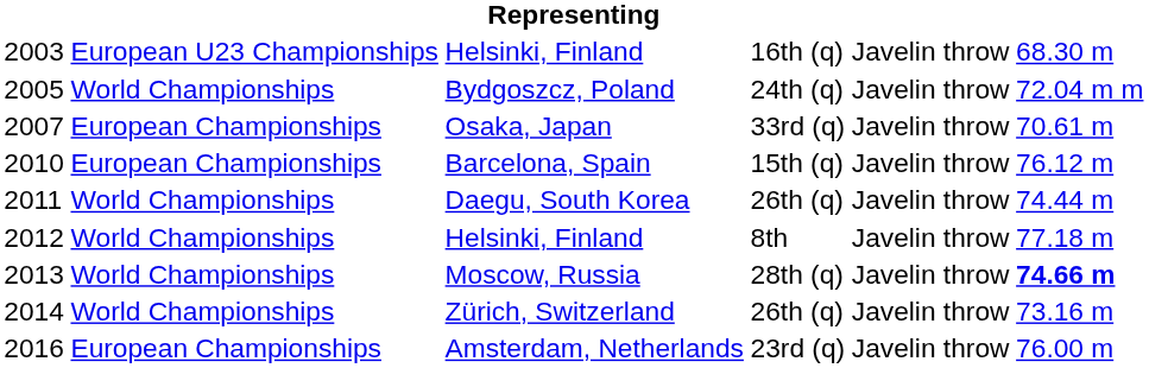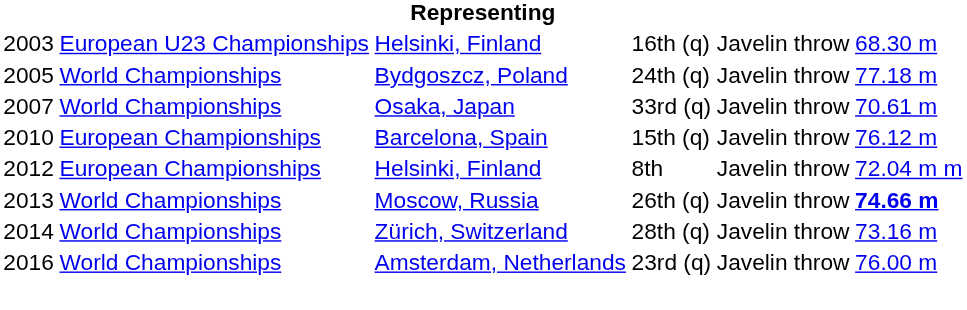2005 | column 6: 72.04 m m -> 77.18 m
2007 | column 2: European Championships -> World Championships
- row: 2011 | World Championships | Daegu, South Korea | 26th (q) | Javelin throw | 74.44 m
2012 | column 2: World Championships -> European Championships
2012 | column 6: 77.18 m -> 72.04 m m
2013 | column 4: 28th (q) -> 26th (q)
2014 | column 4: 26th (q) -> 28th (q)
2016 | column 2: European Championships -> World Championships
